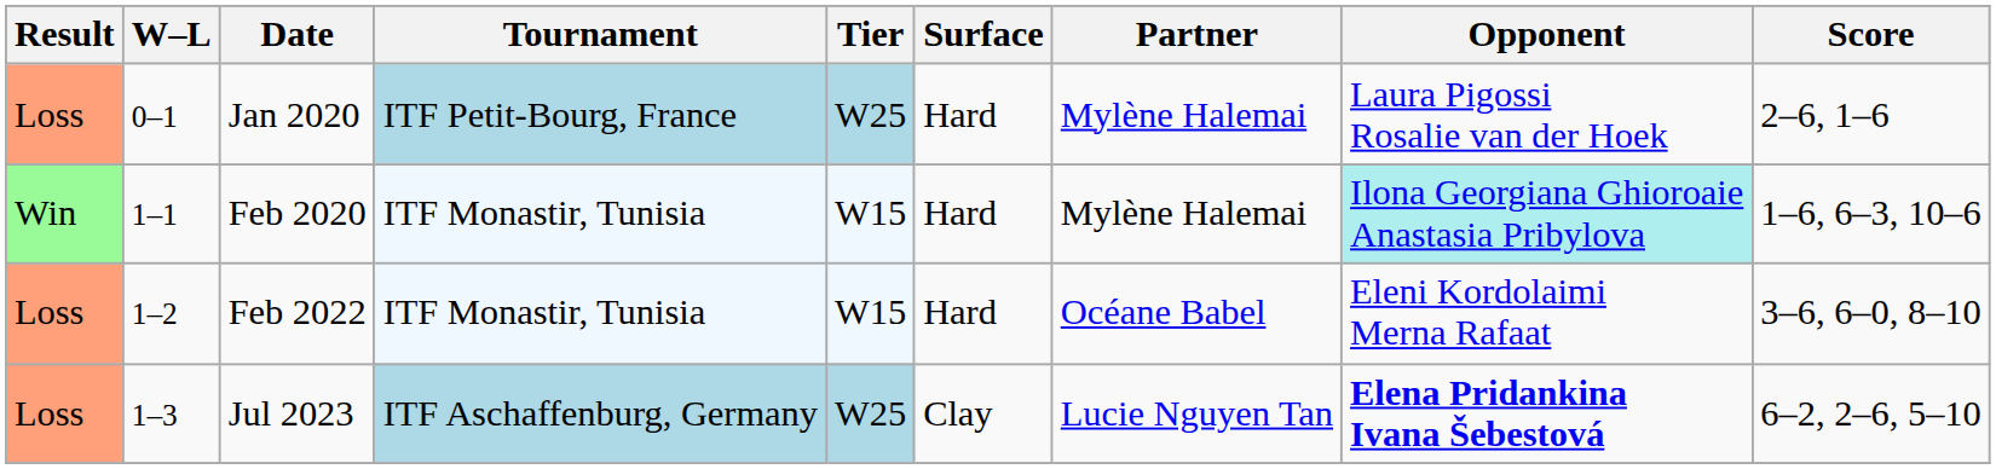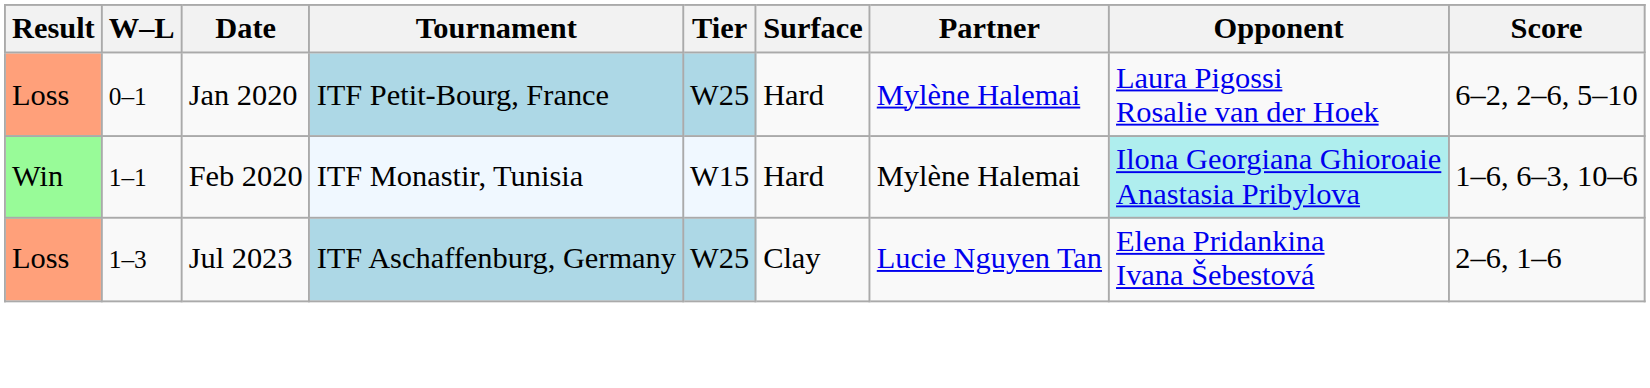Jan 2020 | Score: 2–6, 1–6 -> 6–2, 2–6, 5–10
- row: Loss | 1–2 | Feb 2022 | ITF Monastir, Tunisia | W15 | Hard | Océane Babel | Eleni Kordolaimi Merna Rafaat | 3–6, 6–0, 8–10
Jul 2023 | Opponent: bold -> normal
Jul 2023 | Score: 6–2, 2–6, 5–10 -> 2–6, 1–6
